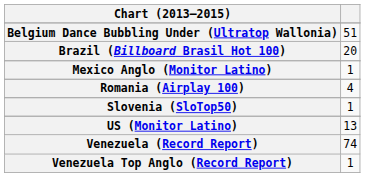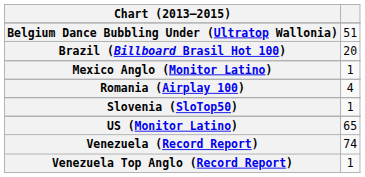US (Monitor Latino) | column 2: 13 -> 65
